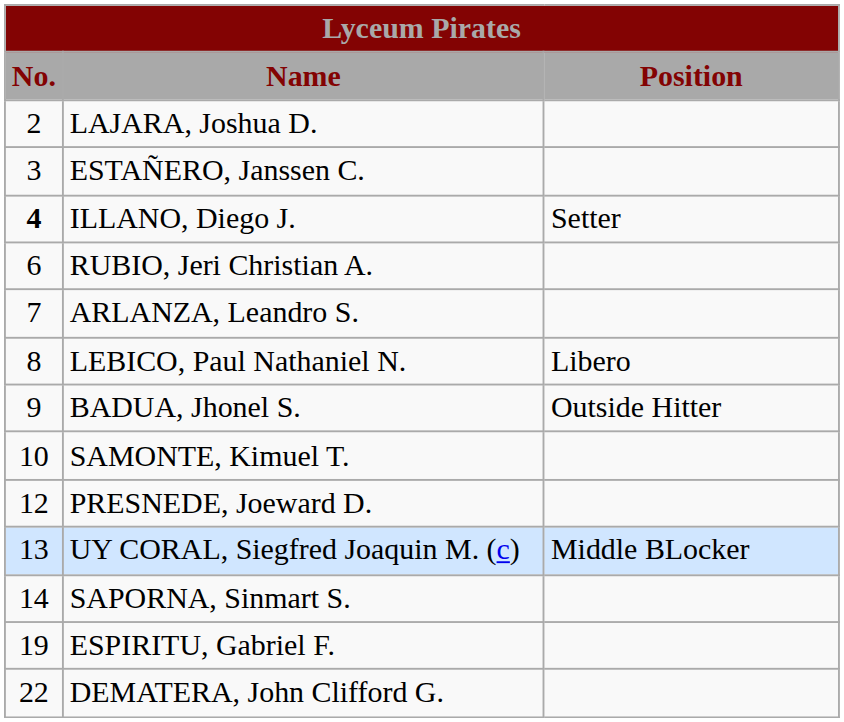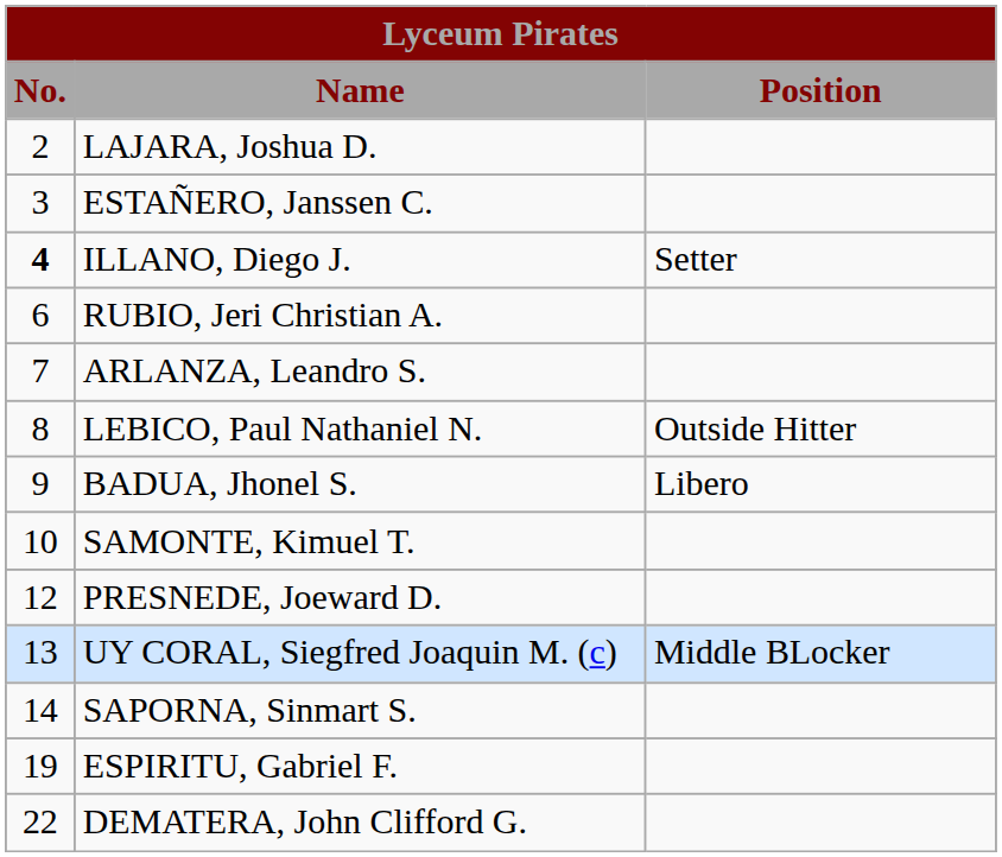LEBICO, Paul Nathaniel N. | Position: Libero -> Outside Hitter
BADUA, Jhonel S. | Position: Outside Hitter -> Libero
